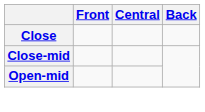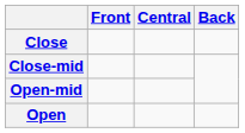+ row: Open
